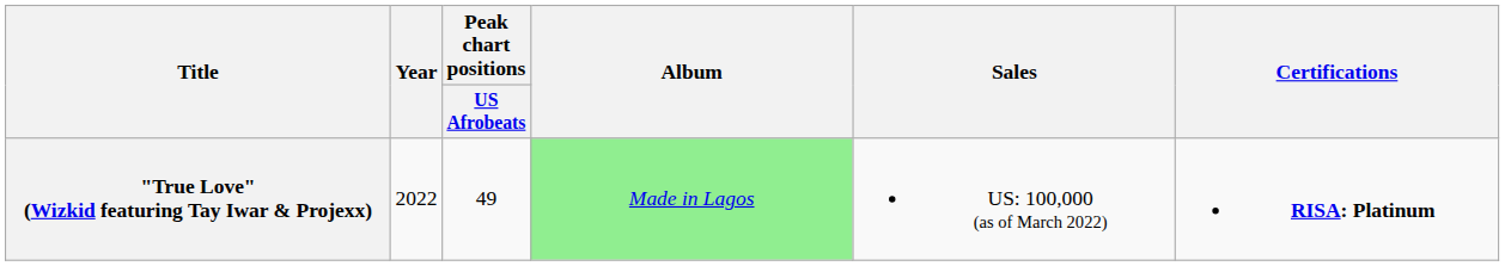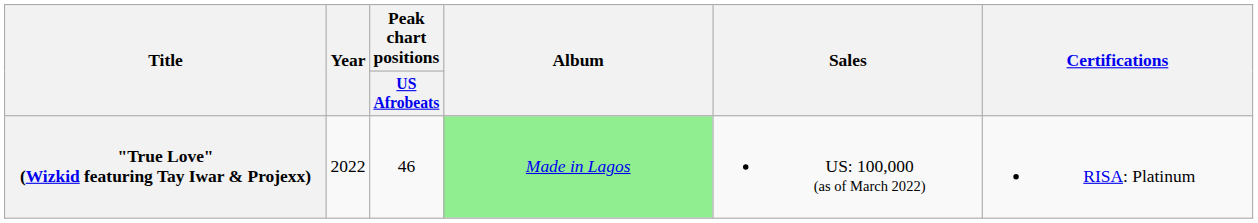"True Love" (Wizkid featuring Tay Iwar & Projexx) | Peak chart positions / US Afrobeats: 49 -> 46
"True Love" (Wizkid featuring Tay Iwar & Projexx) | Certifications: bold -> normal
